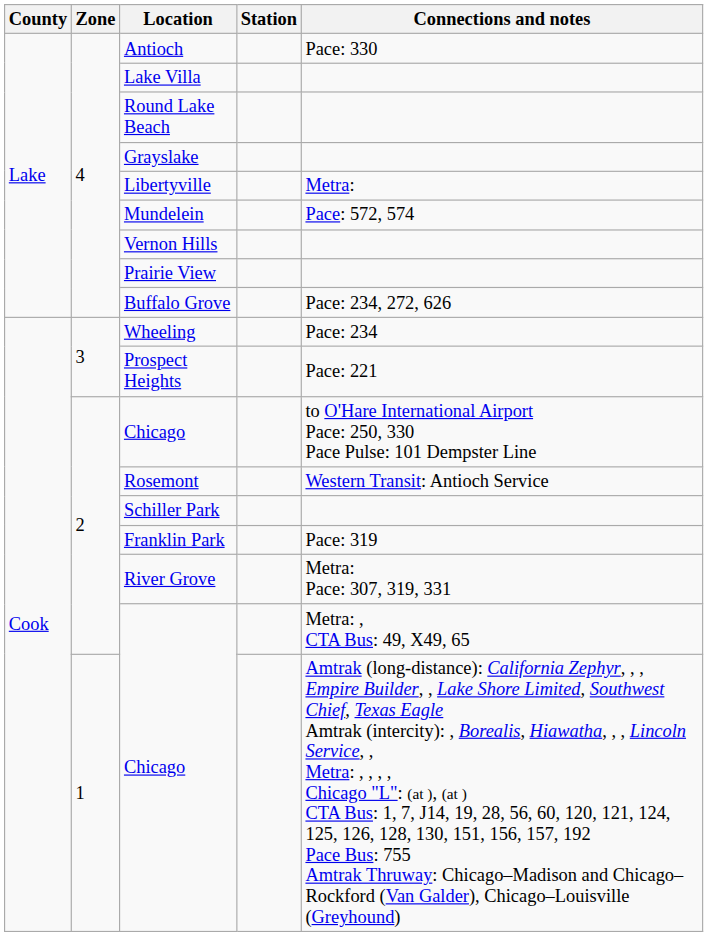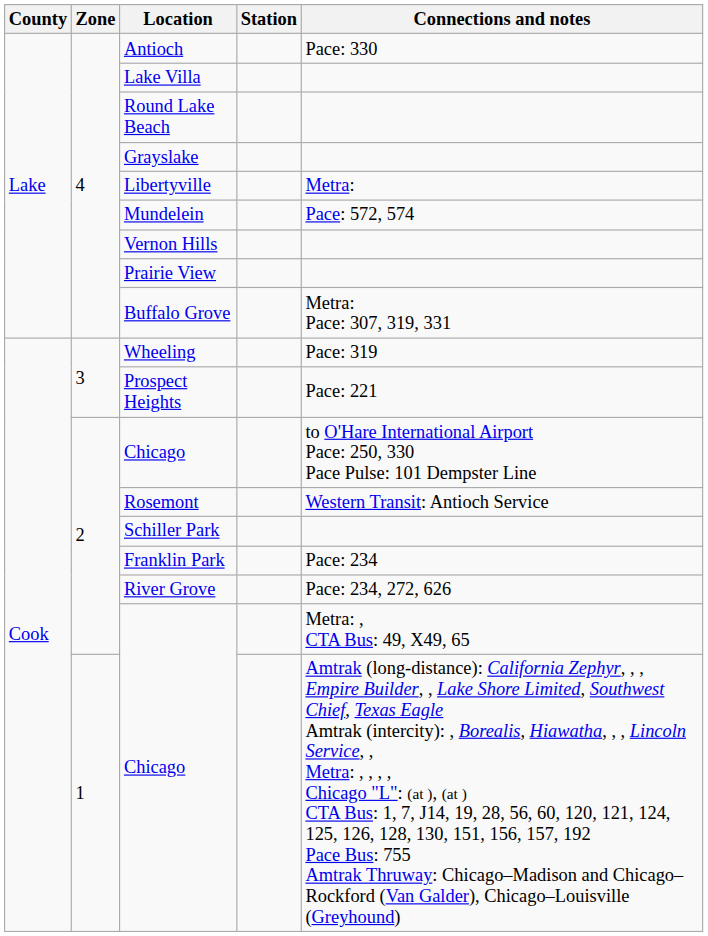Buffalo Grove | Connections and notes: Pace: 234, 272, 626 -> Metra: Pace: 307, 319, 331
Wheeling | Connections and notes: Pace: 234 -> Pace: 319
Franklin Park | Connections and notes: Pace: 319 -> Pace: 234
River Grove | Connections and notes: Metra: Pace: 307, 319, 331 -> Pace: 234, 272, 626
